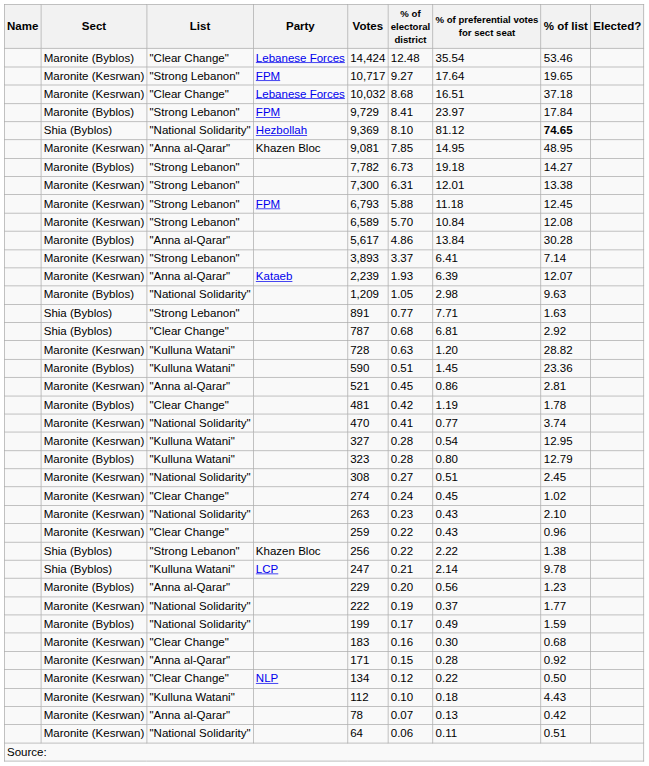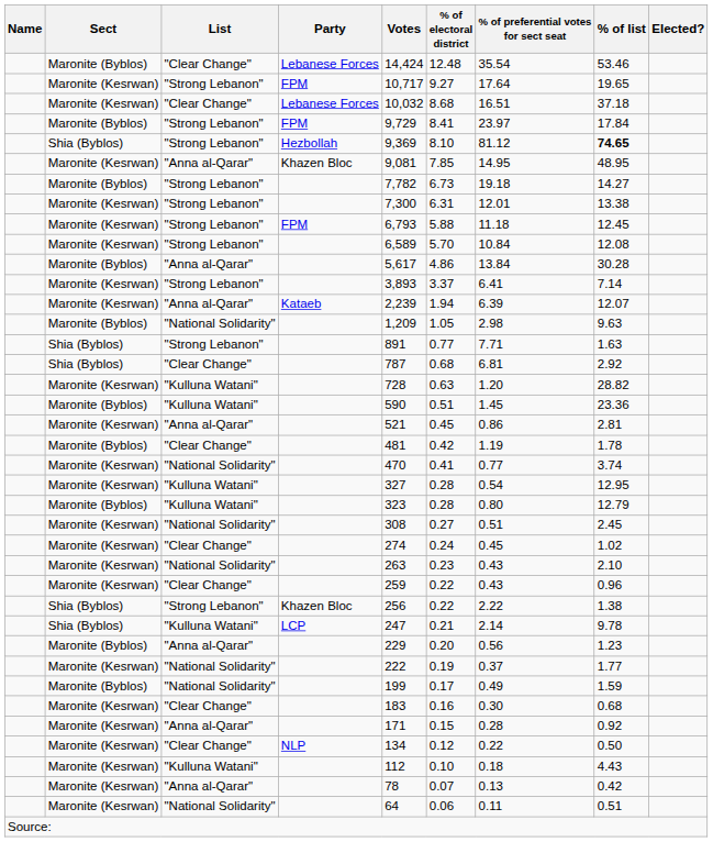Hezbollah | List: "National Solidarity" -> "Strong Lebanon"
Kataeb | % of electoral district: 1.93 -> 1.94
